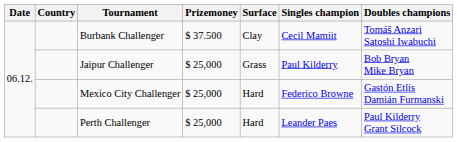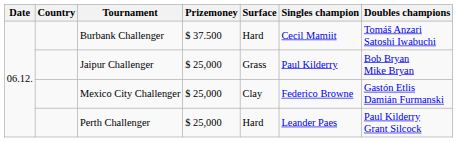Burbank Challenger | Surface: Clay -> Hard
Mexico City Challenger | Surface: Hard -> Clay
